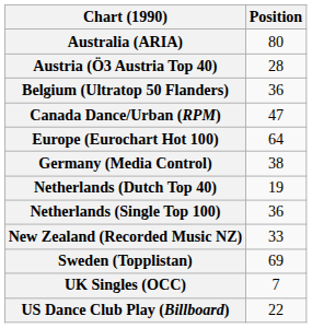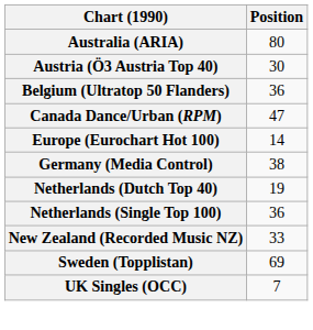Austria (Ö3 Austria Top 40) | Position: 28 -> 30
Europe (Eurochart Hot 100) | Position: 64 -> 14
- row: US Dance Club Play (Billboard) | 22
